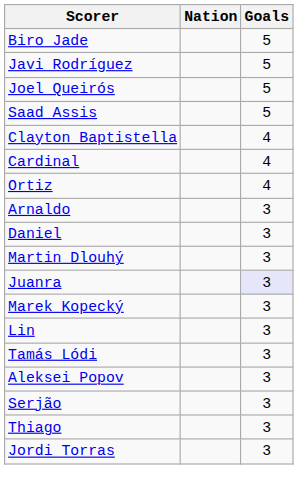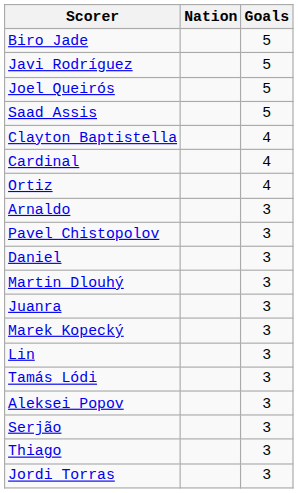+ row: Pavel Chistopolov | 3
Juanra | Goals: lavender background -> no background
